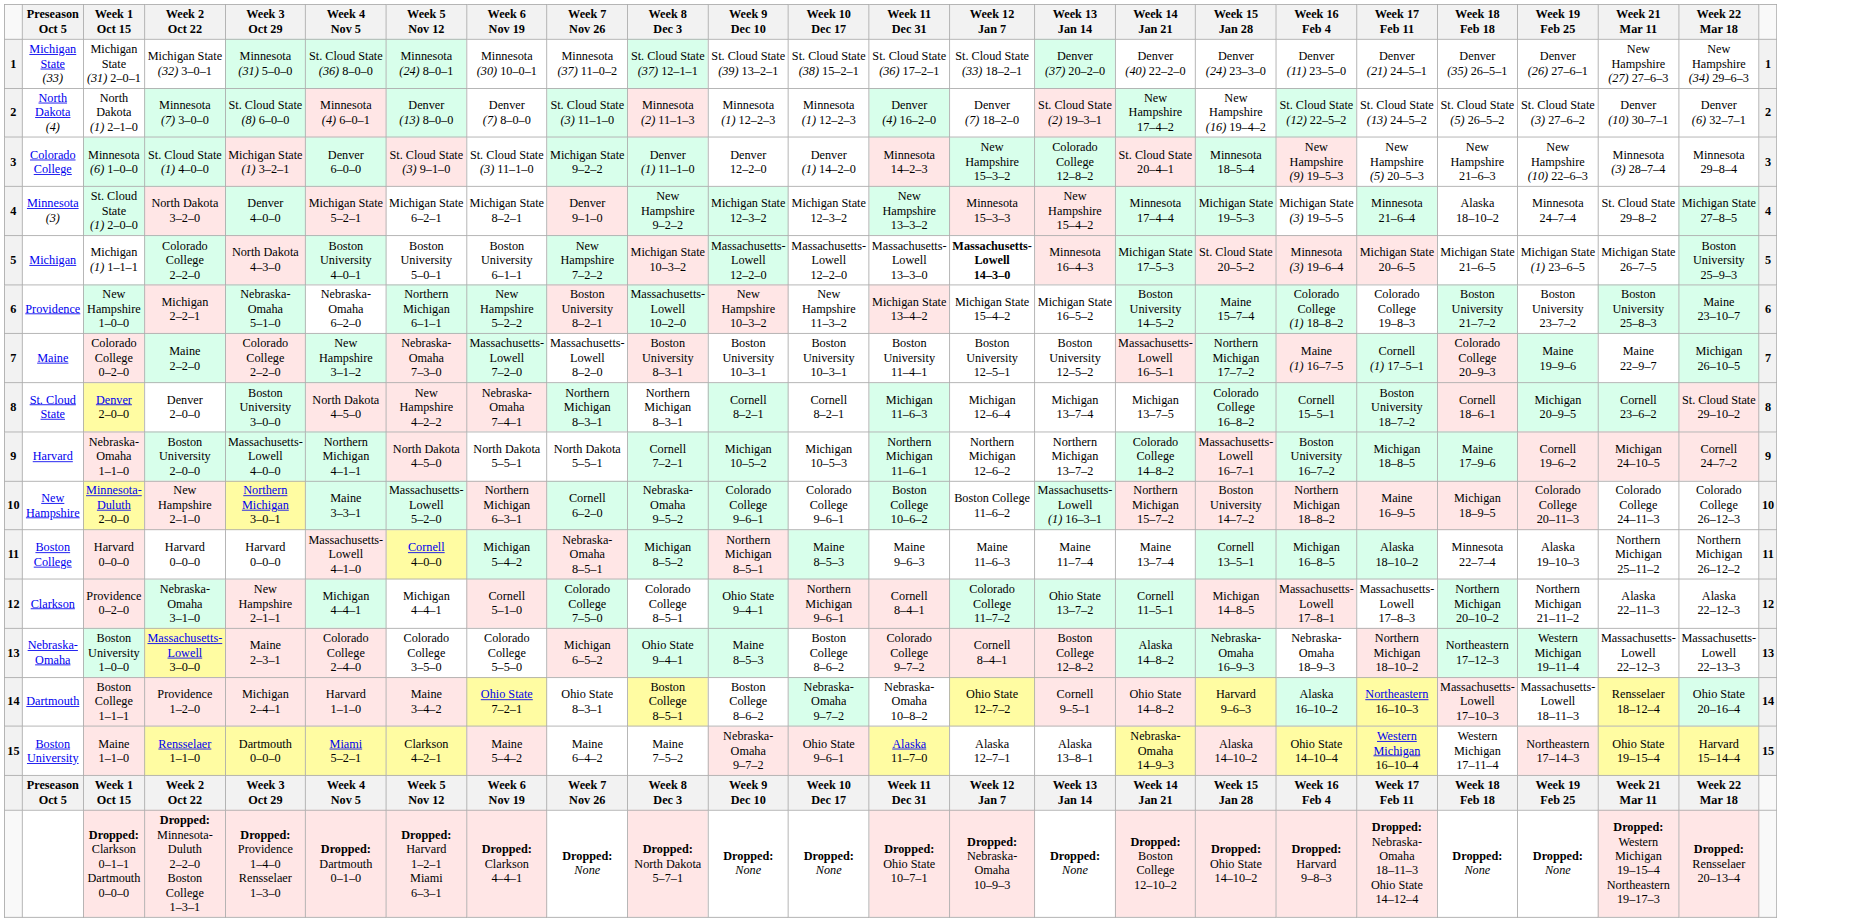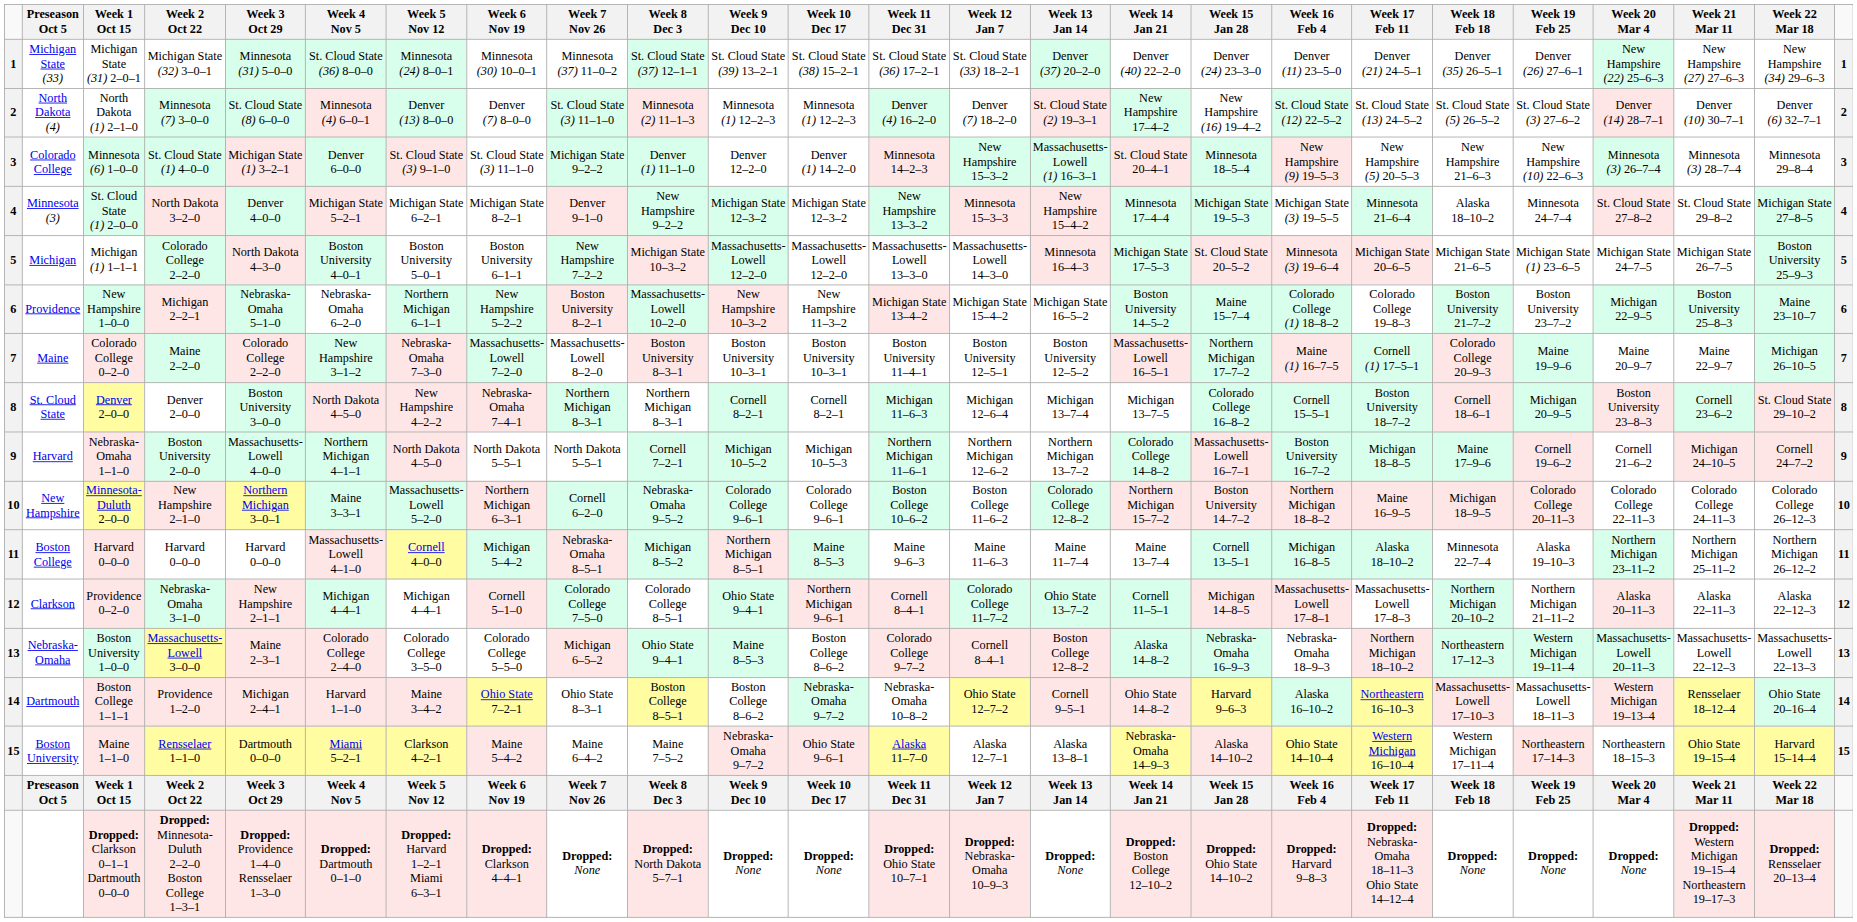+ column: Week 20 Mar 4 | New Hampshire (22) 25–6–3 | Denver (14) 28–7–1 | Minnesota (3) 26–7–4 | St. Cloud State 27–8–2 | Michigan State 24–7–5 | Michigan 22–9–5 | Maine 20–9–7 | Boston University 23–8–3 | Cornell 21–6–2 | Colorado College 22–11–3 | Northern Michigan 23–11–2 | Alaska 20–11–3 | Massachusetts-Lowell 20–11–3 | Western Michigan 19–13–4 | Northeastern 18–15–3 | Week 20 Mar 4 | Dropped: None
Colorado College | Week 13 Jan 14: Colorado College 12–8–2 -> Massachusetts-Lowell (1) 16–3–1
Michigan | Week 12 Jan 7: bold -> normal
New Hampshire | Week 13 Jan 14: Massachusetts-Lowell (1) 16–3–1 -> Colorado College 12–8–2
